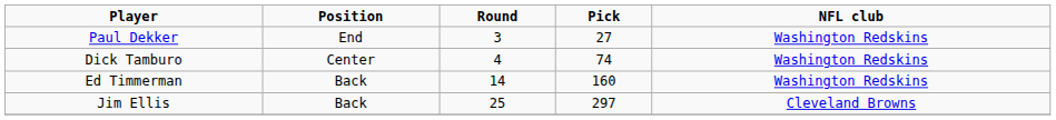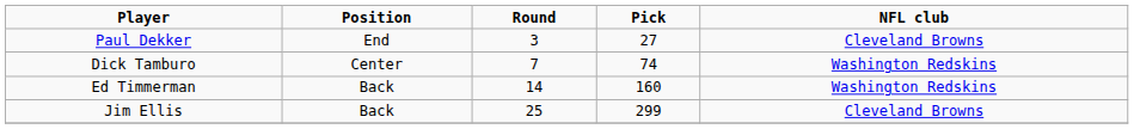Paul Dekker | NFL club: Washington Redskins -> Cleveland Browns
Dick Tamburo | Round: 4 -> 7
Jim Ellis | Pick: 297 -> 299
